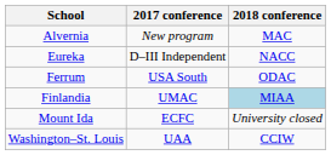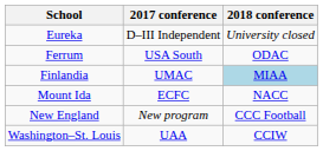- row: Alvernia | New program | MAC
Eureka | 2018 conference: NACC -> University closed
Mount Ida | 2018 conference: University closed -> NACC
+ row: New England | New program | CCC Football
